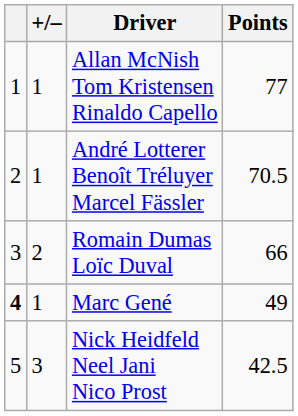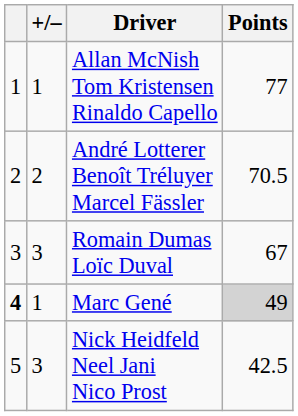André Lotterer Benoît Tréluyer Marcel Fässler | +/–: 1 -> 2
Romain Dumas Loïc Duval | +/–: 2 -> 3
Romain Dumas Loïc Duval | Points: 66 -> 67
Marc Gené | Points: no background -> lightgrey background
